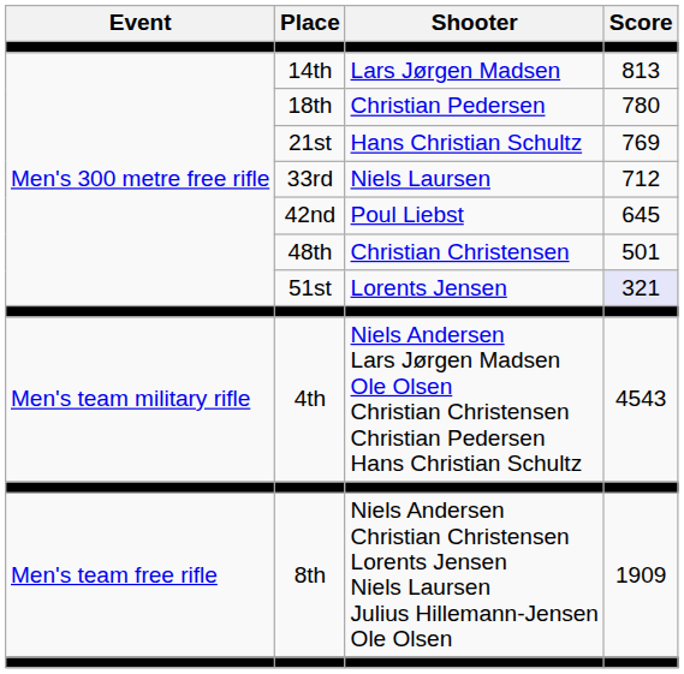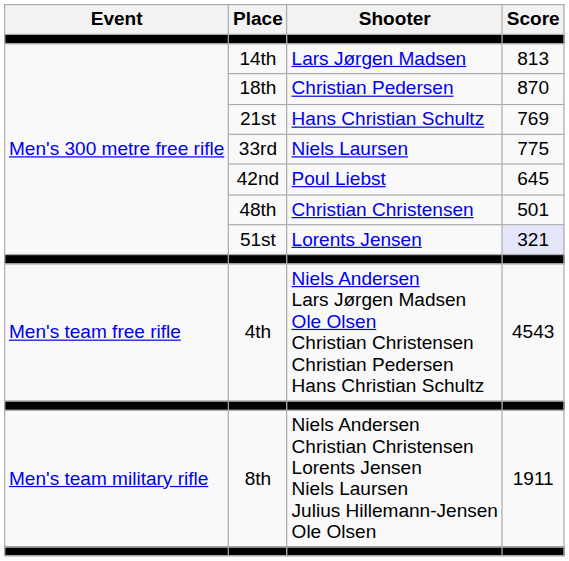18th | Score: 780 -> 870
33rd | Score: 712 -> 775
4th | Event: Men's team military rifle -> Men's team free rifle
8th | Event: Men's team free rifle -> Men's team military rifle
8th | Score: 1909 -> 1911
